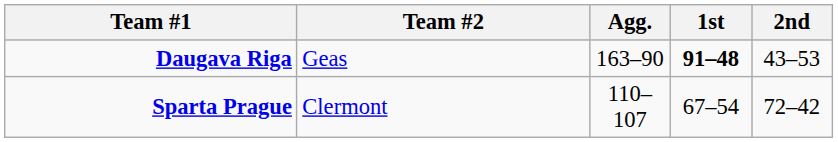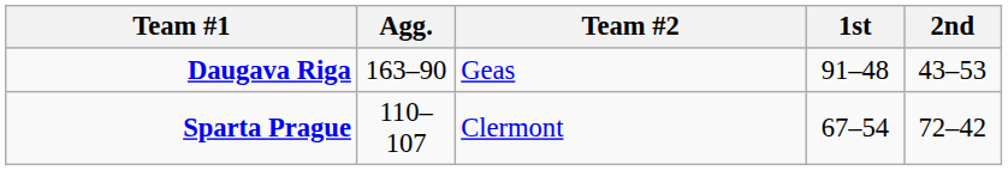columns swapped: Agg. <-> Team #2
Daugava Riga | 1st: bold -> normal
